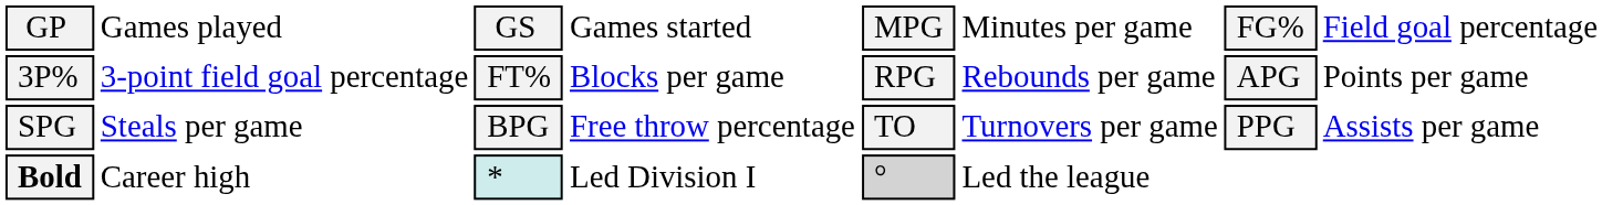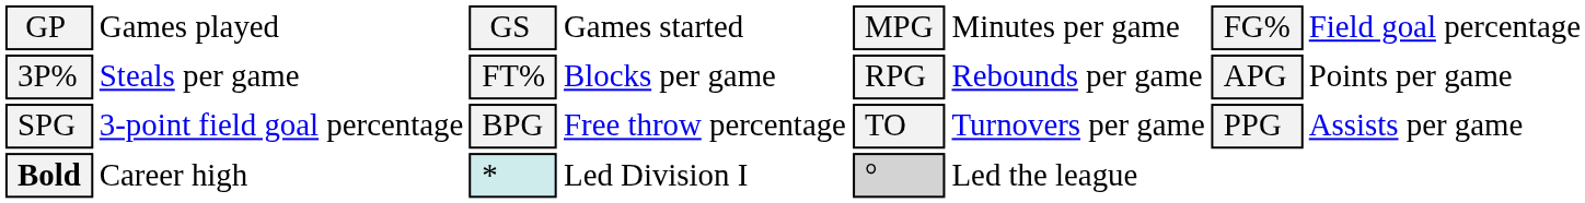3P% | column 2: 3-point field goal percentage -> Steals per game
SPG | column 2: Steals per game -> 3-point field goal percentage
